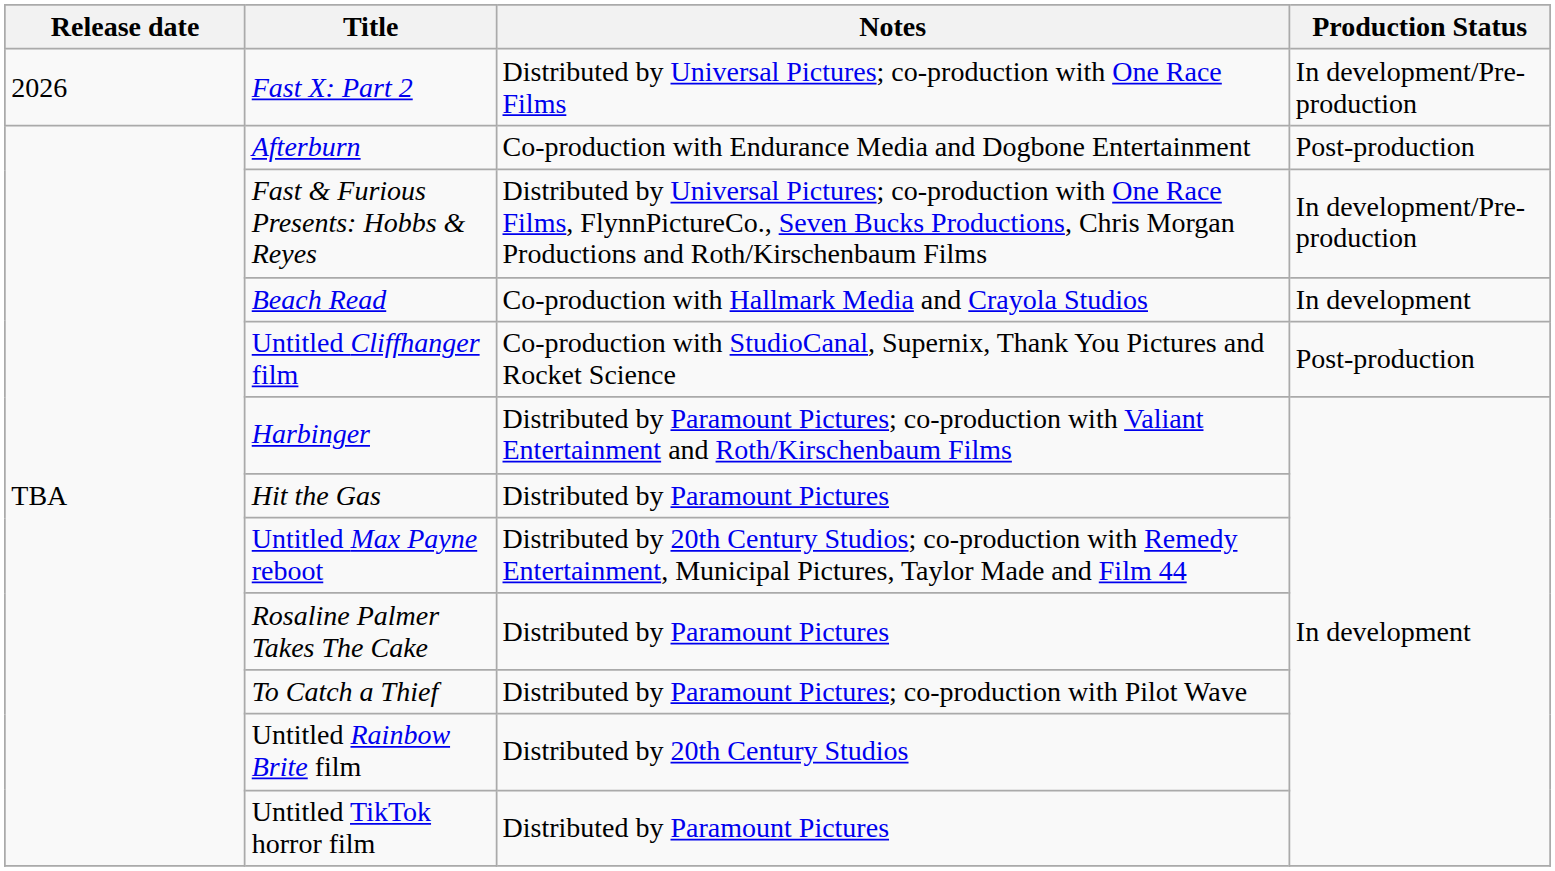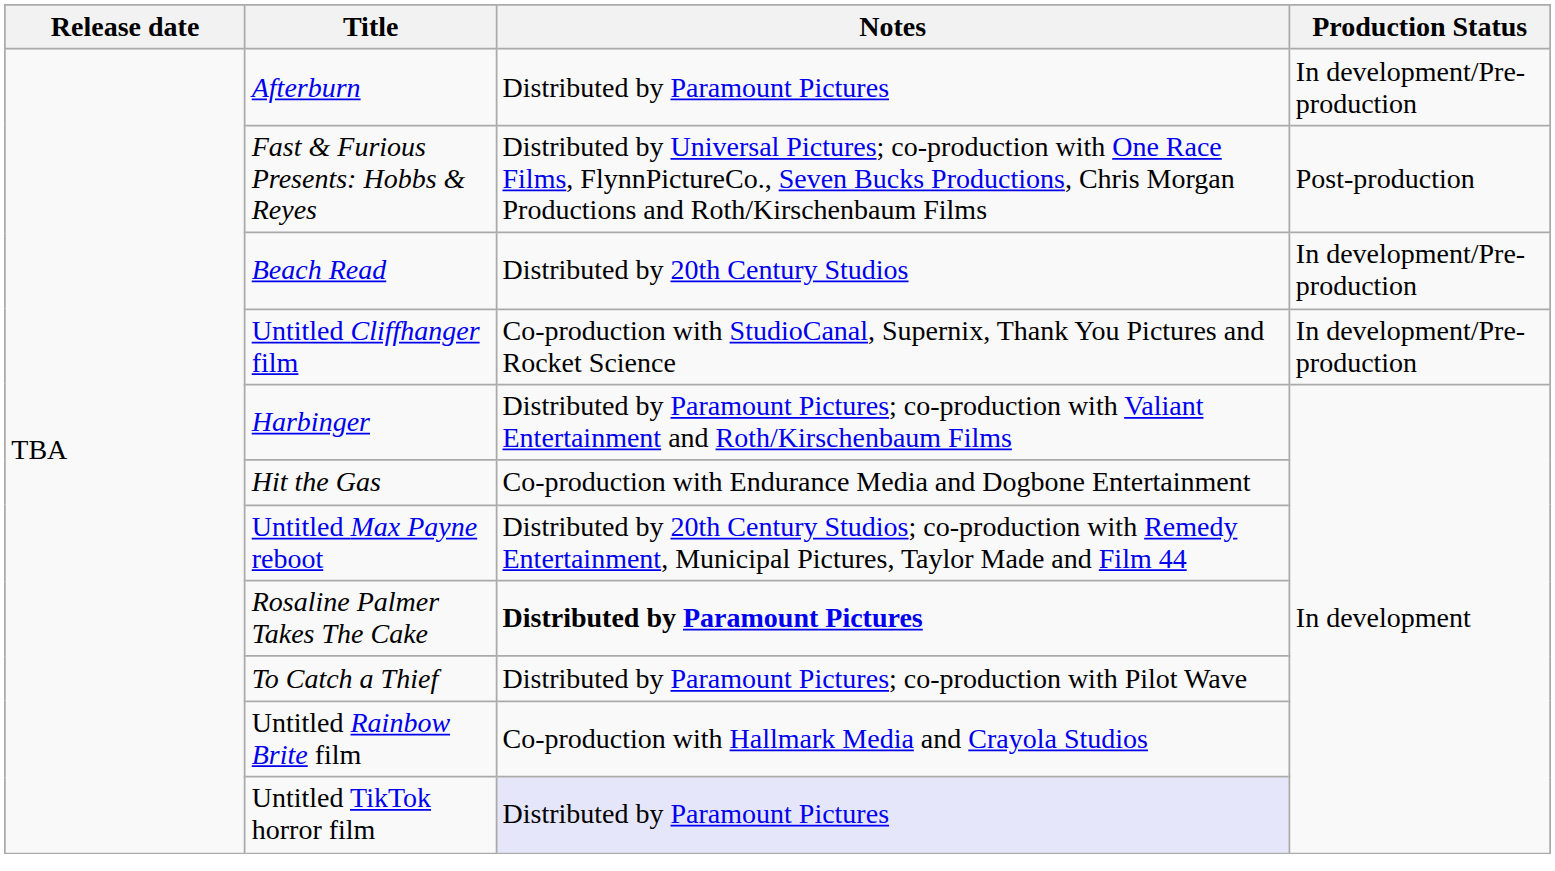- row: 2026 | Fast X: Part 2 | Distributed by Universal Pictures; co-production with One Race Films | In development/Pre-production
Afterburn | Notes: Co-production with Endurance Media and Dogbone Entertainment -> Distributed by Paramount Pictures
Afterburn | Production Status: Post-production -> In development/Pre-production
Fast & Furious Presents: Hobbs & Reyes | Production Status: In development/Pre-production -> Post-production
Beach Read | Notes: Co-production with Hallmark Media and Crayola Studios -> Distributed by 20th Century Studios
Beach Read | Production Status: In development -> In development/Pre-production
Untitled Cliffhanger film | Production Status: Post-production -> In development/Pre-production
Hit the Gas | Notes: Distributed by Paramount Pictures -> Co-production with Endurance Media and Dogbone Entertainment
Rosaline Palmer Takes The Cake | Notes: normal -> bold
Untitled Rainbow Brite film | Notes: Distributed by 20th Century Studios -> Co-production with Hallmark Media and Crayola Studios
Untitled TikTok horror film | Notes: no background -> lavender background
